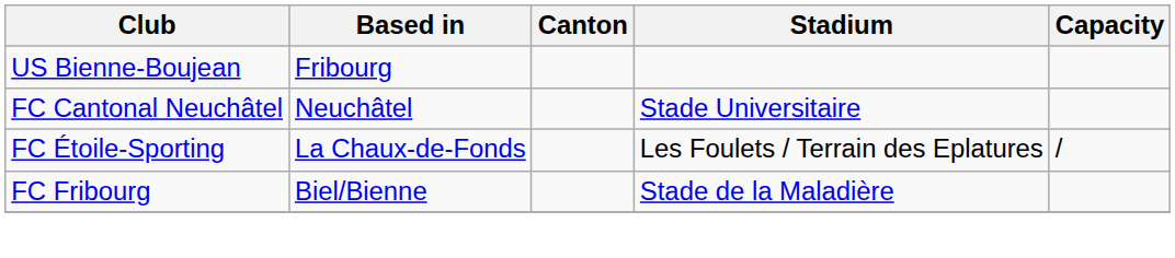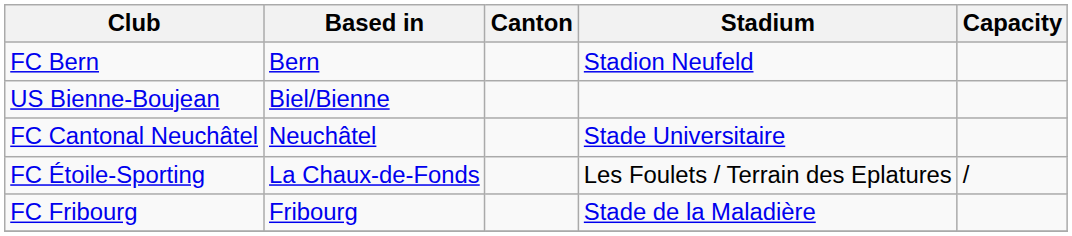+ row: FC Bern | Bern | Stadion Neufeld
US Bienne-Boujean | Based in: Fribourg -> Biel/Bienne
FC Fribourg | Based in: Biel/Bienne -> Fribourg
